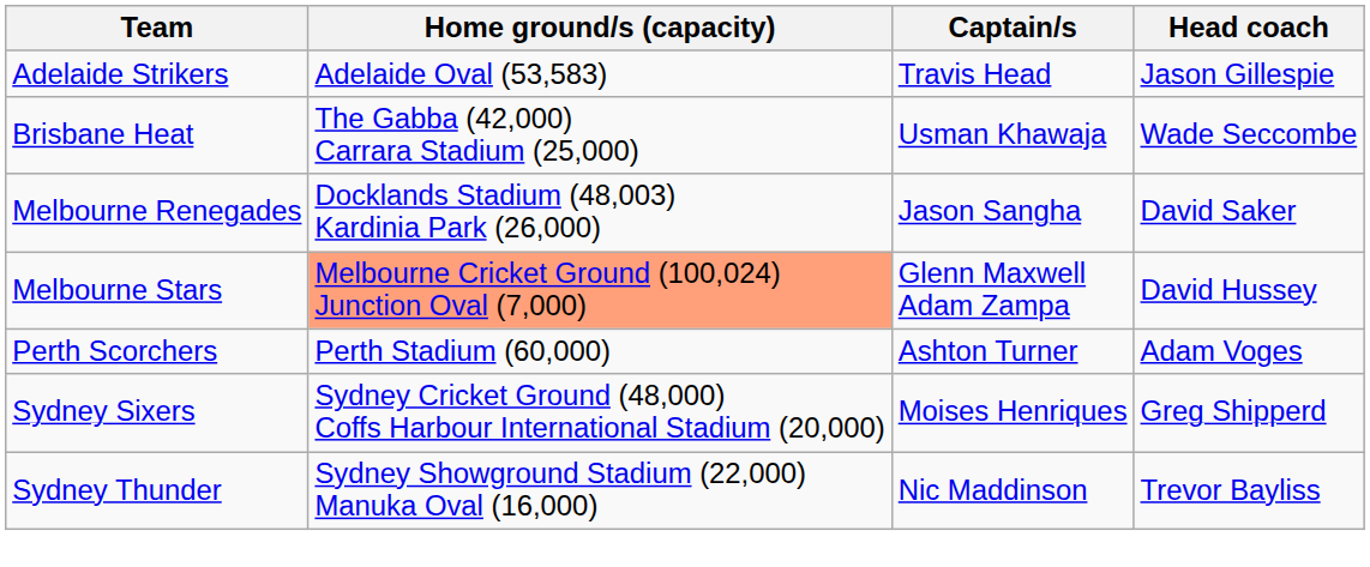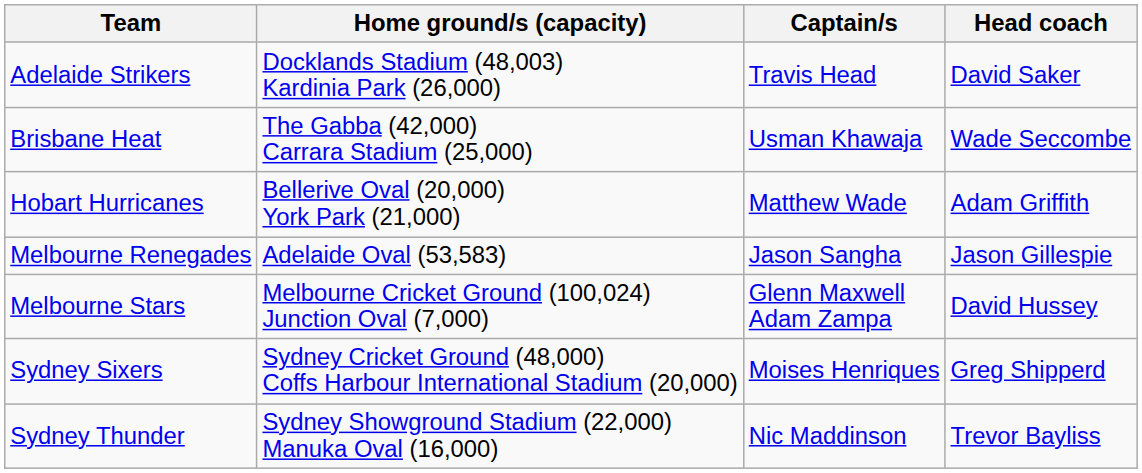Adelaide Strikers | Home ground/s (capacity): Adelaide Oval (53,583) -> Docklands Stadium (48,003) Kardinia Park (26,000)
Adelaide Strikers | Head coach: Jason Gillespie -> David Saker
+ row: Hobart Hurricanes | Bellerive Oval (20,000) York Park (21,000) | Matthew Wade | Adam Griffith
Melbourne Renegades | Home ground/s (capacity): Docklands Stadium (48,003) Kardinia Park (26,000) -> Adelaide Oval (53,583)
Melbourne Renegades | Head coach: David Saker -> Jason Gillespie
Melbourne Stars | Home ground/s (capacity): lightsalmon background -> no background
- row: Perth Scorchers | Perth Stadium (60,000) | Ashton Turner | Adam Voges
